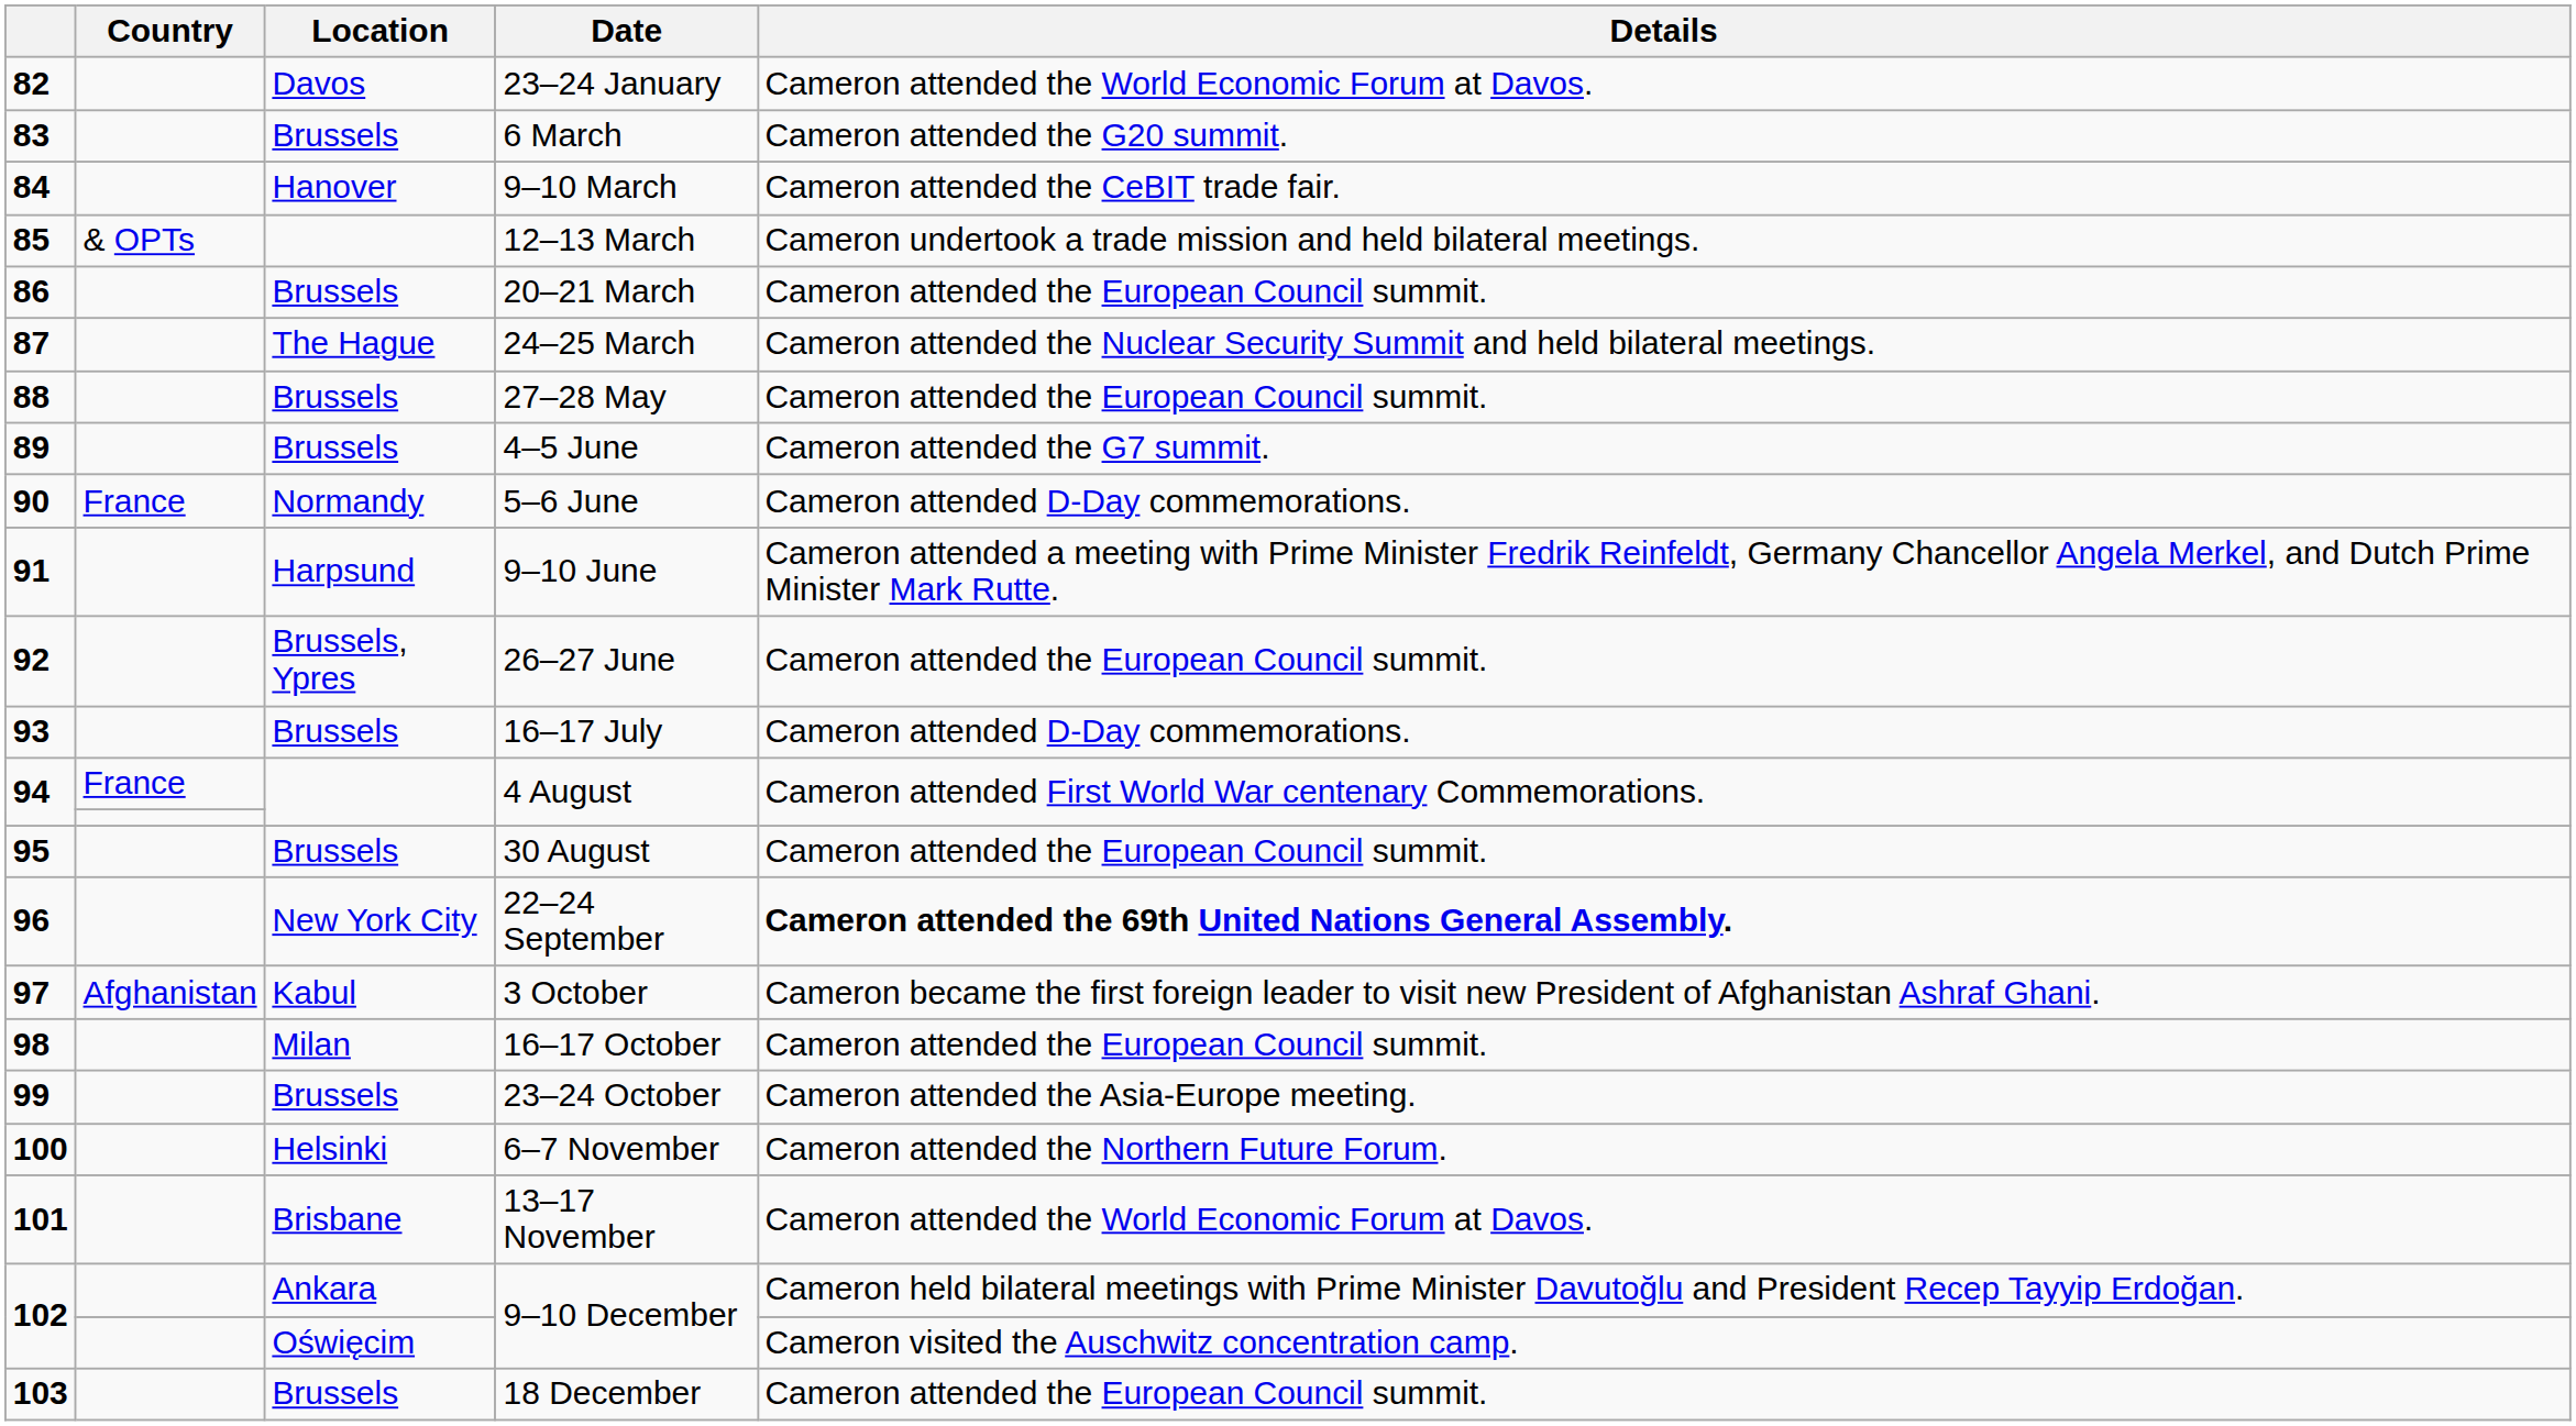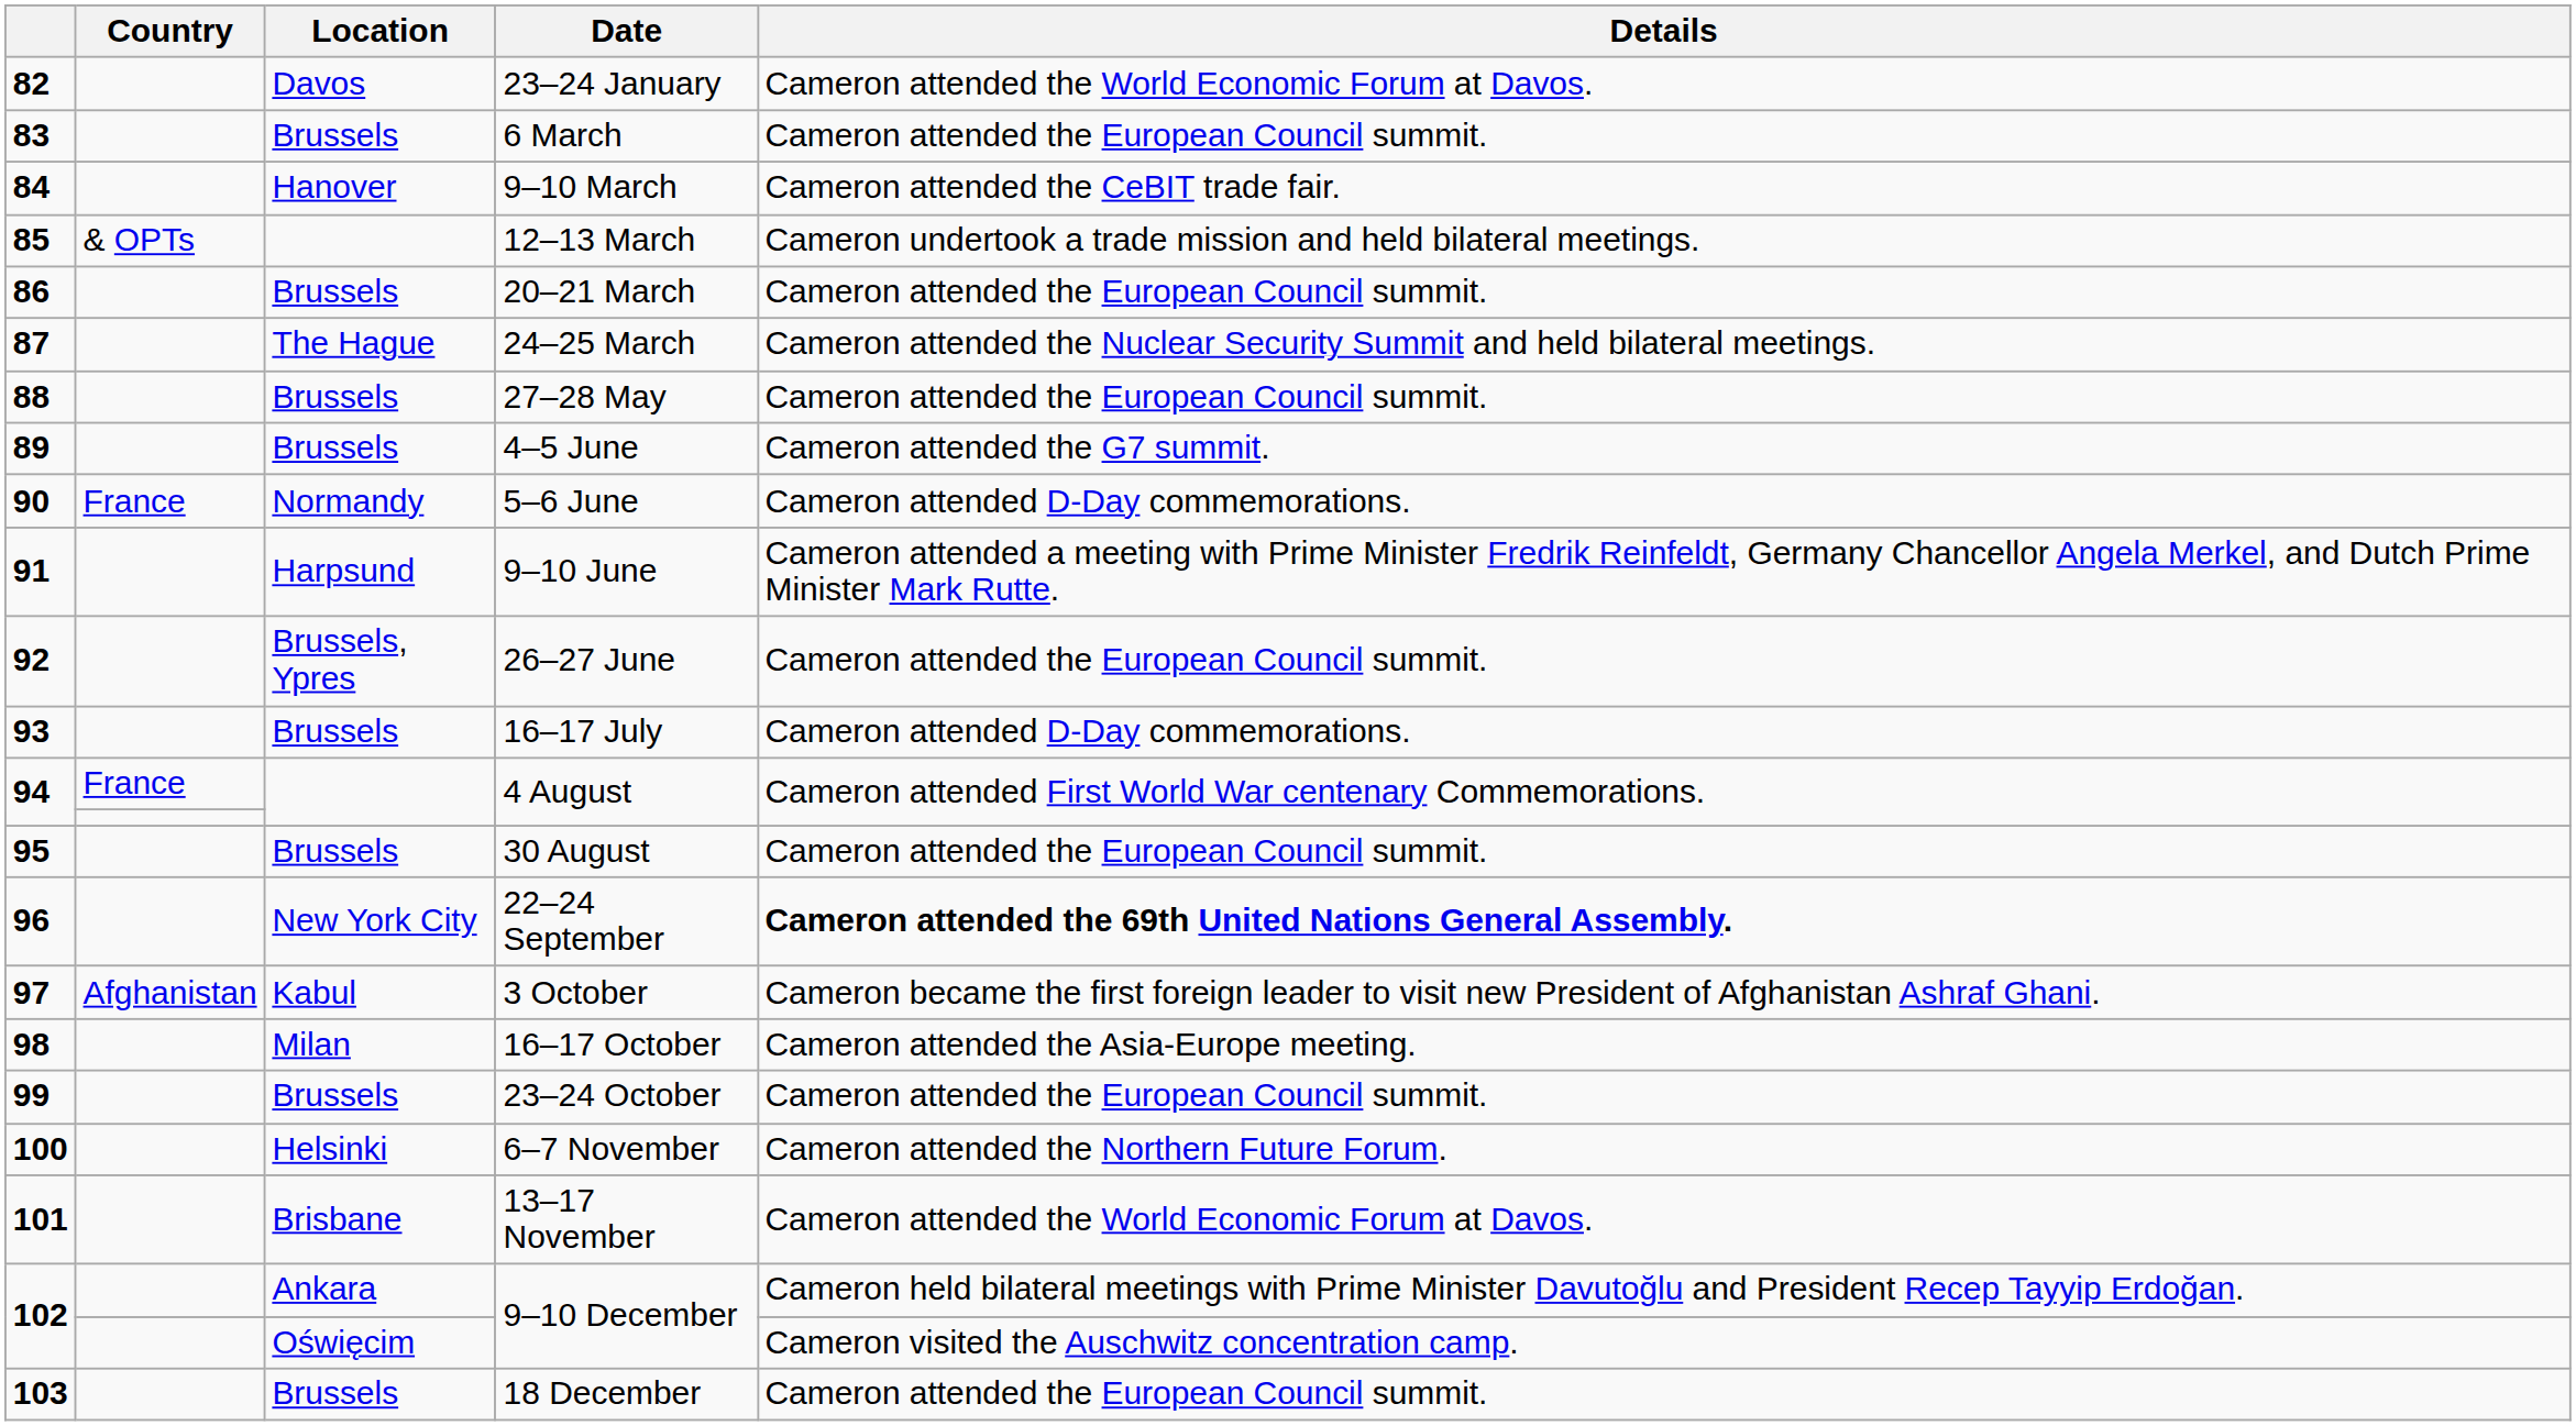6 March | Details: Cameron attended the G20 summit. -> Cameron attended the European Council summit.
16–17 October | Details: Cameron attended the European Council summit. -> Cameron attended the Asia-Europe meeting.
23–24 October | Details: Cameron attended the Asia-Europe meeting. -> Cameron attended the European Council summit.
